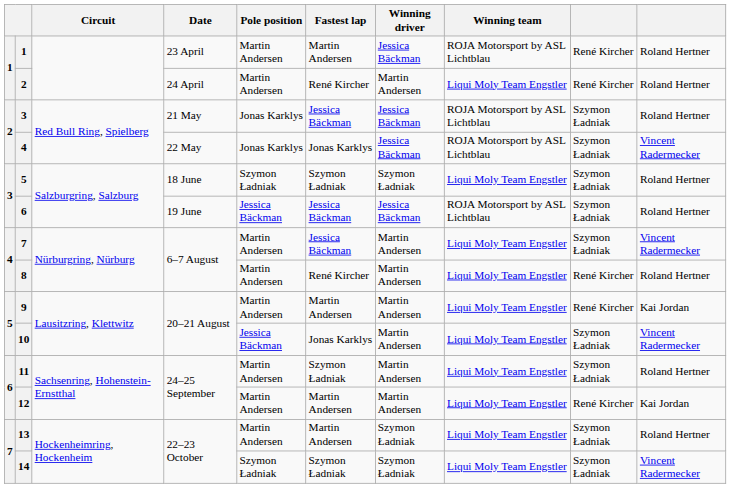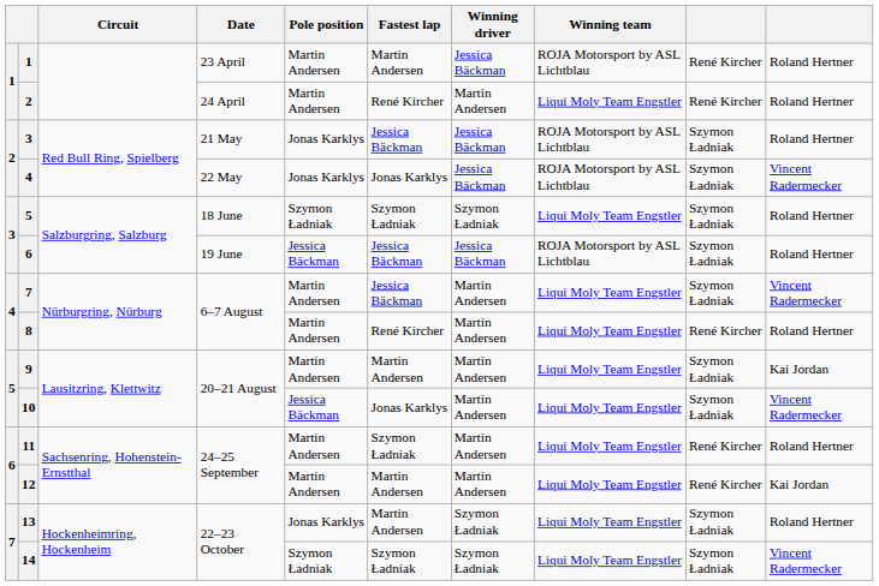9 | column 9: René Kircher -> Szymon Ładniak
11 | column 9: Szymon Ładniak -> René Kircher
13 | Pole position: Martin Andersen -> Jonas Karklys
